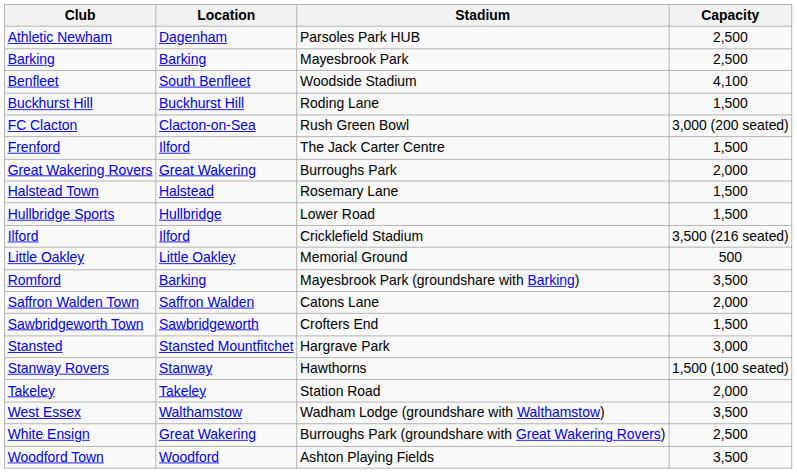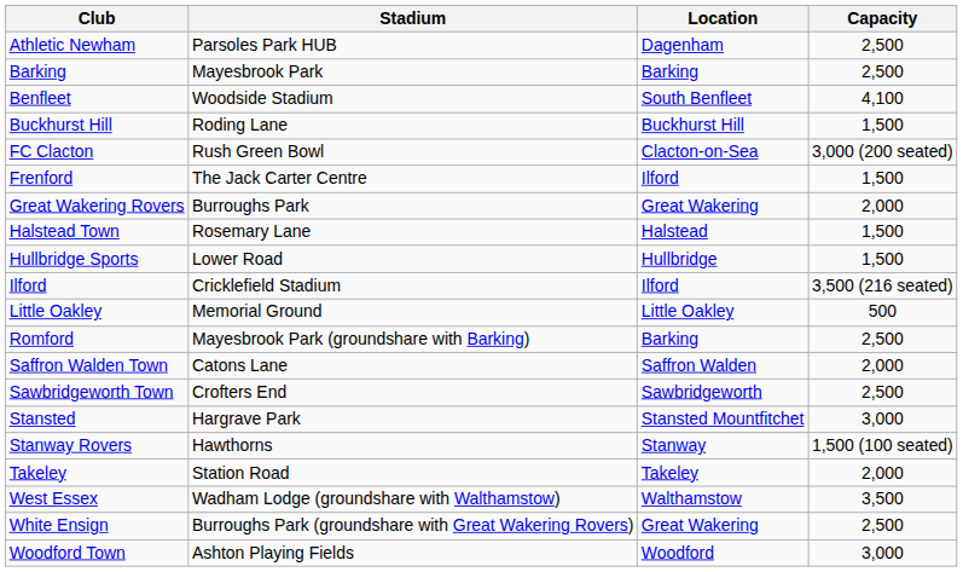columns swapped: Location <-> Stadium
Romford | Capacity: 3,500 -> 2,500
Sawbridgeworth Town | Capacity: 1,500 -> 2,500
Woodford Town | Capacity: 3,500 -> 3,000
